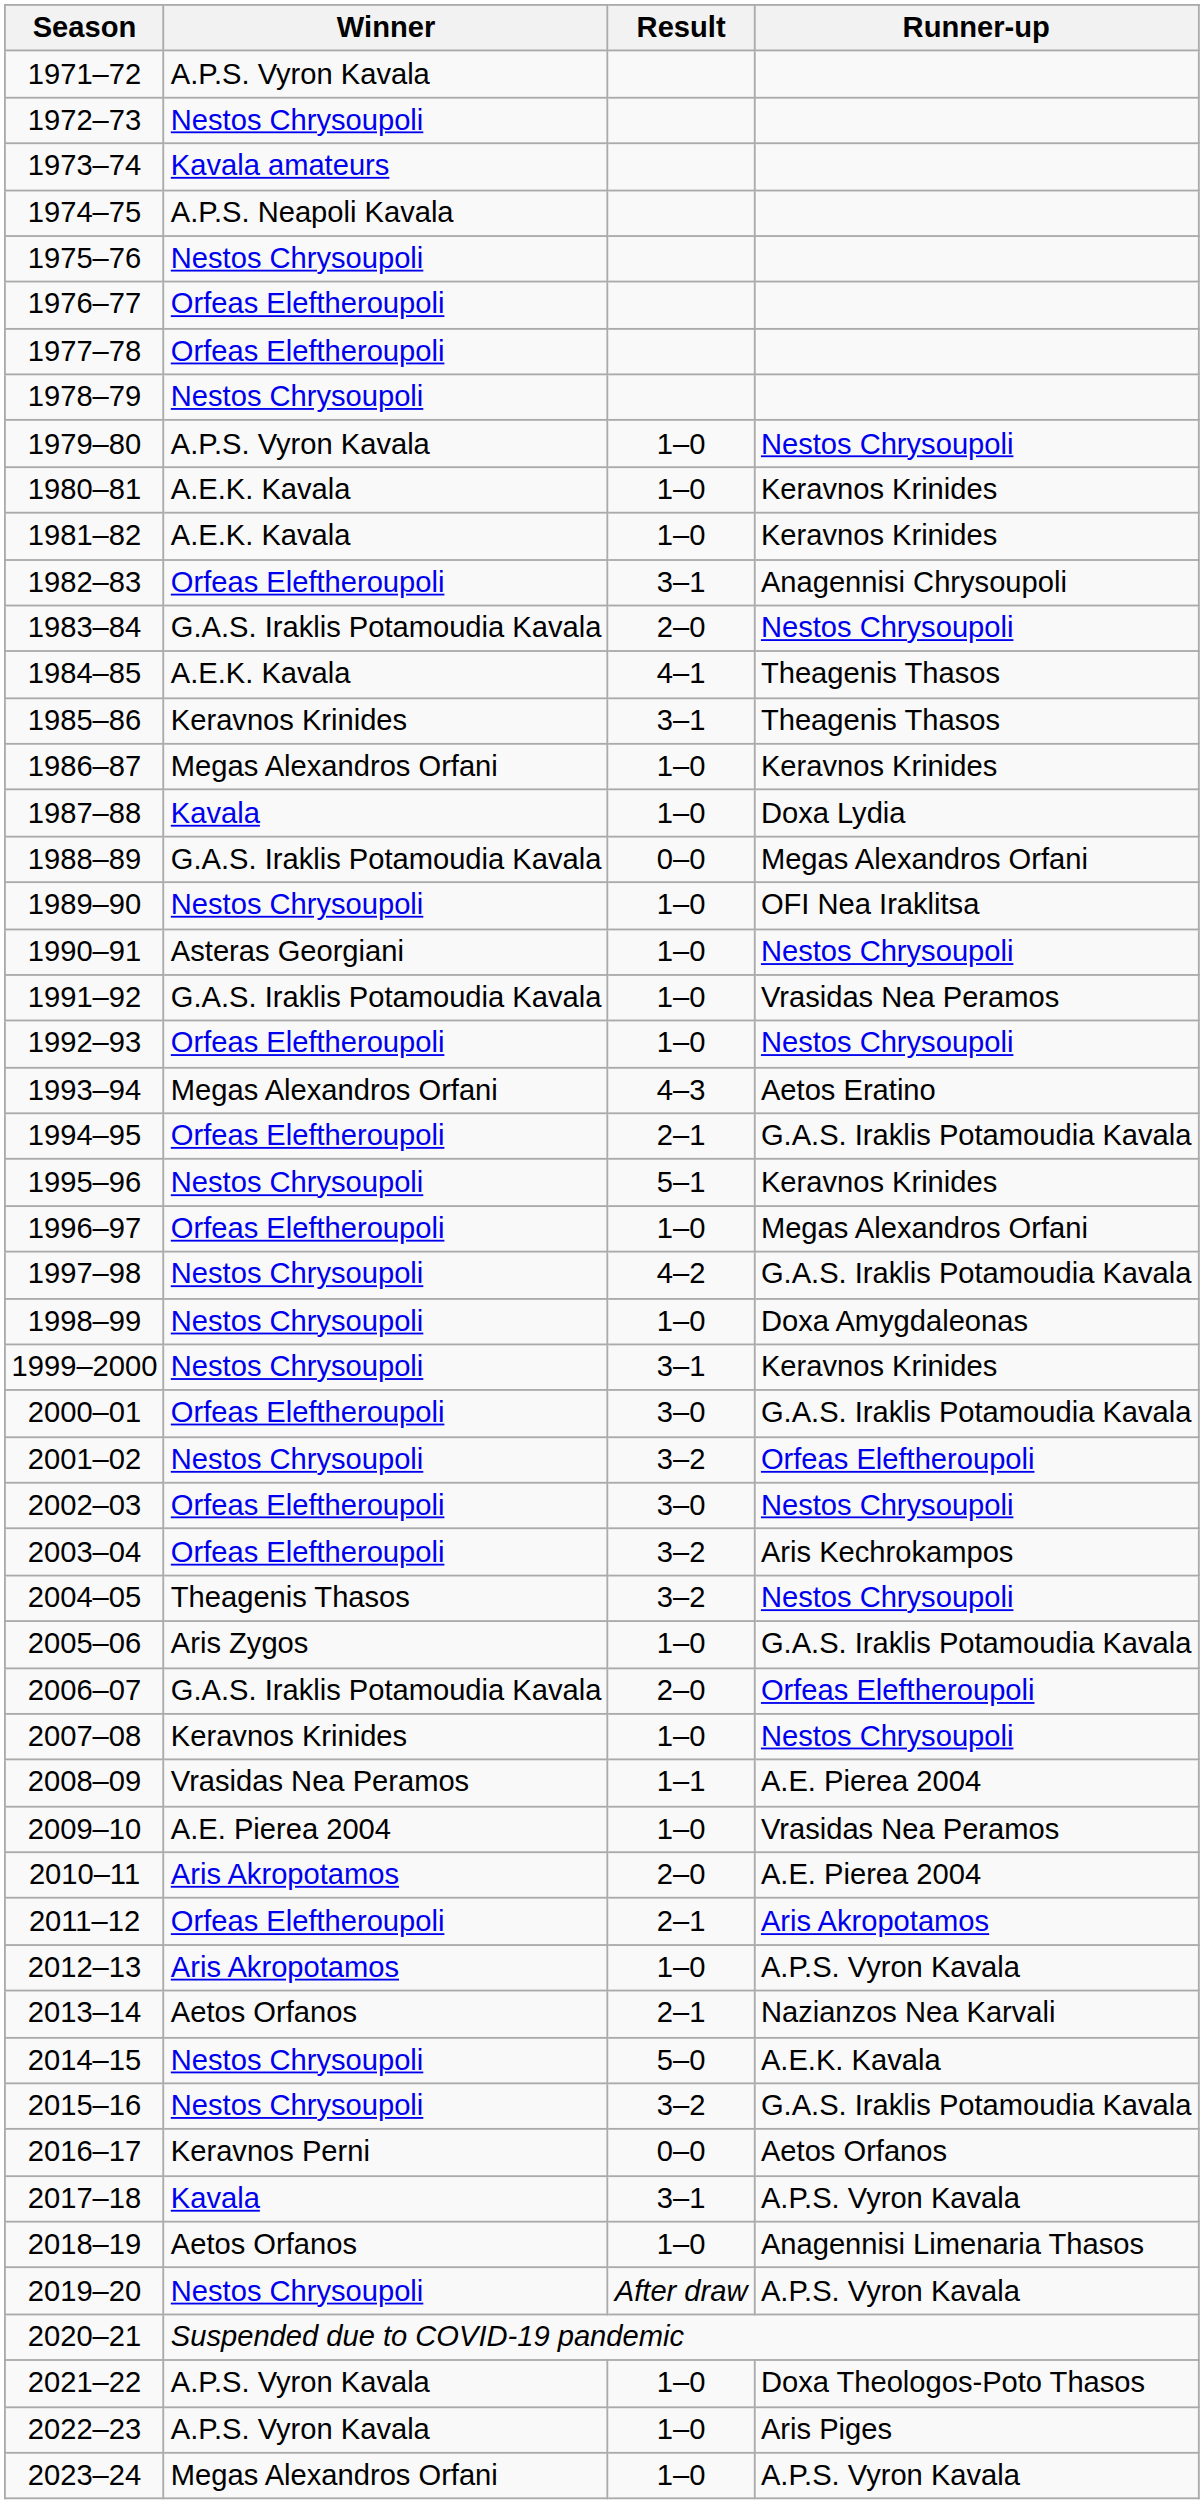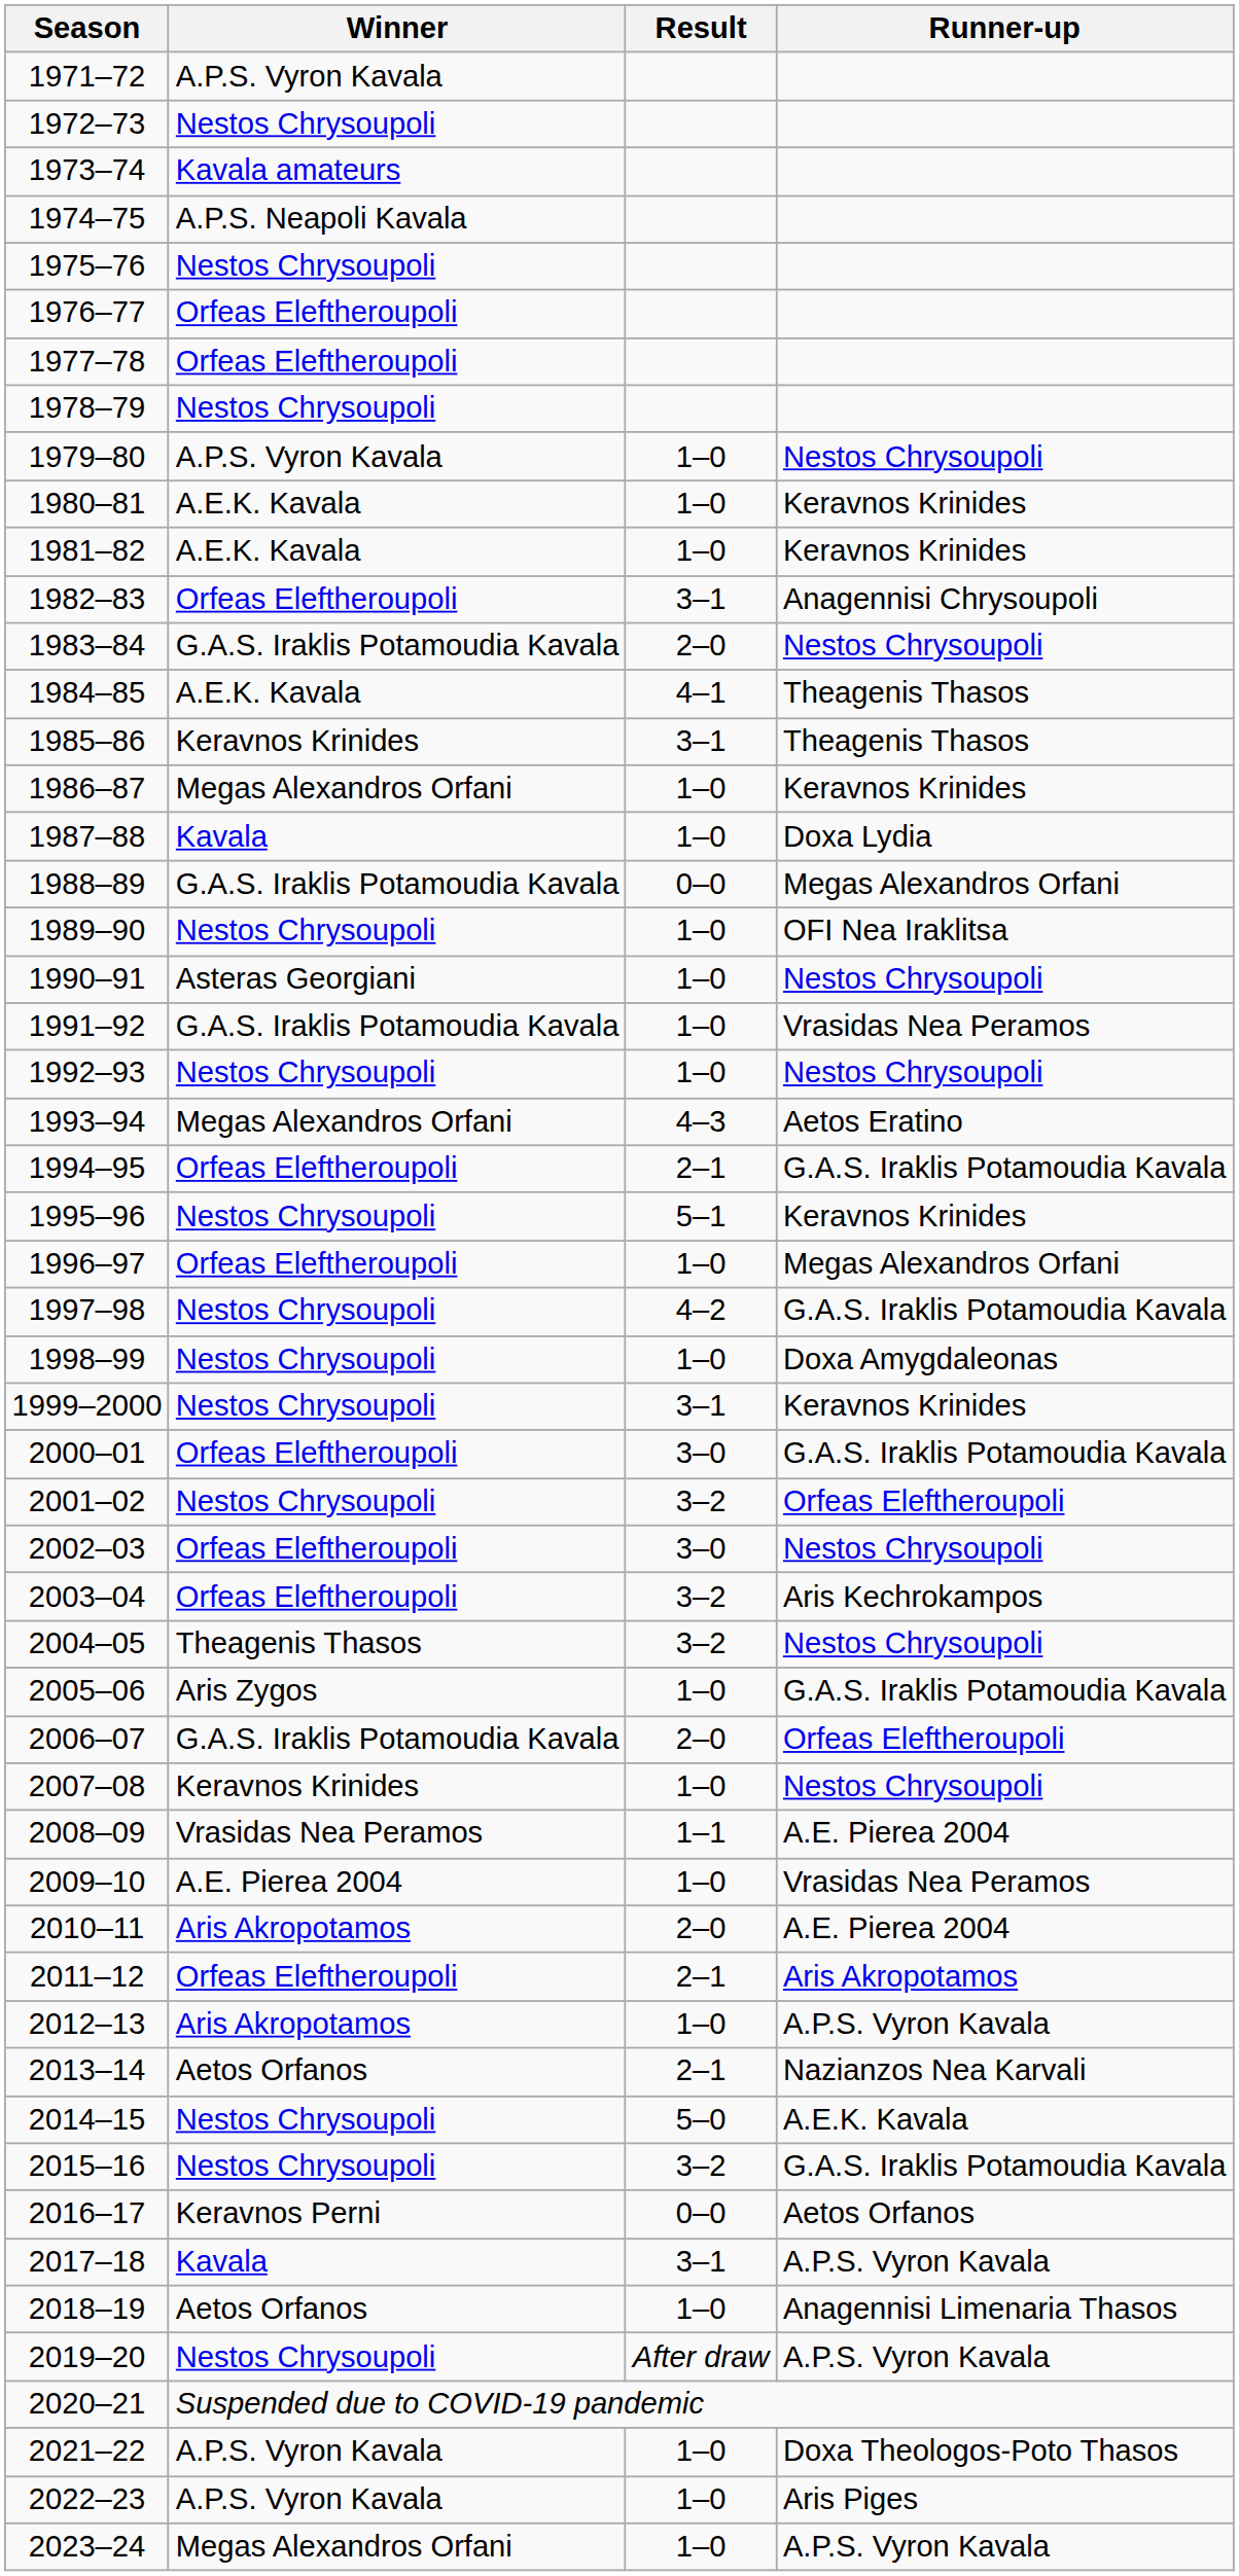1992–93 | Winner: Orfeas Eleftheroupoli -> Nestos Chrysoupoli
